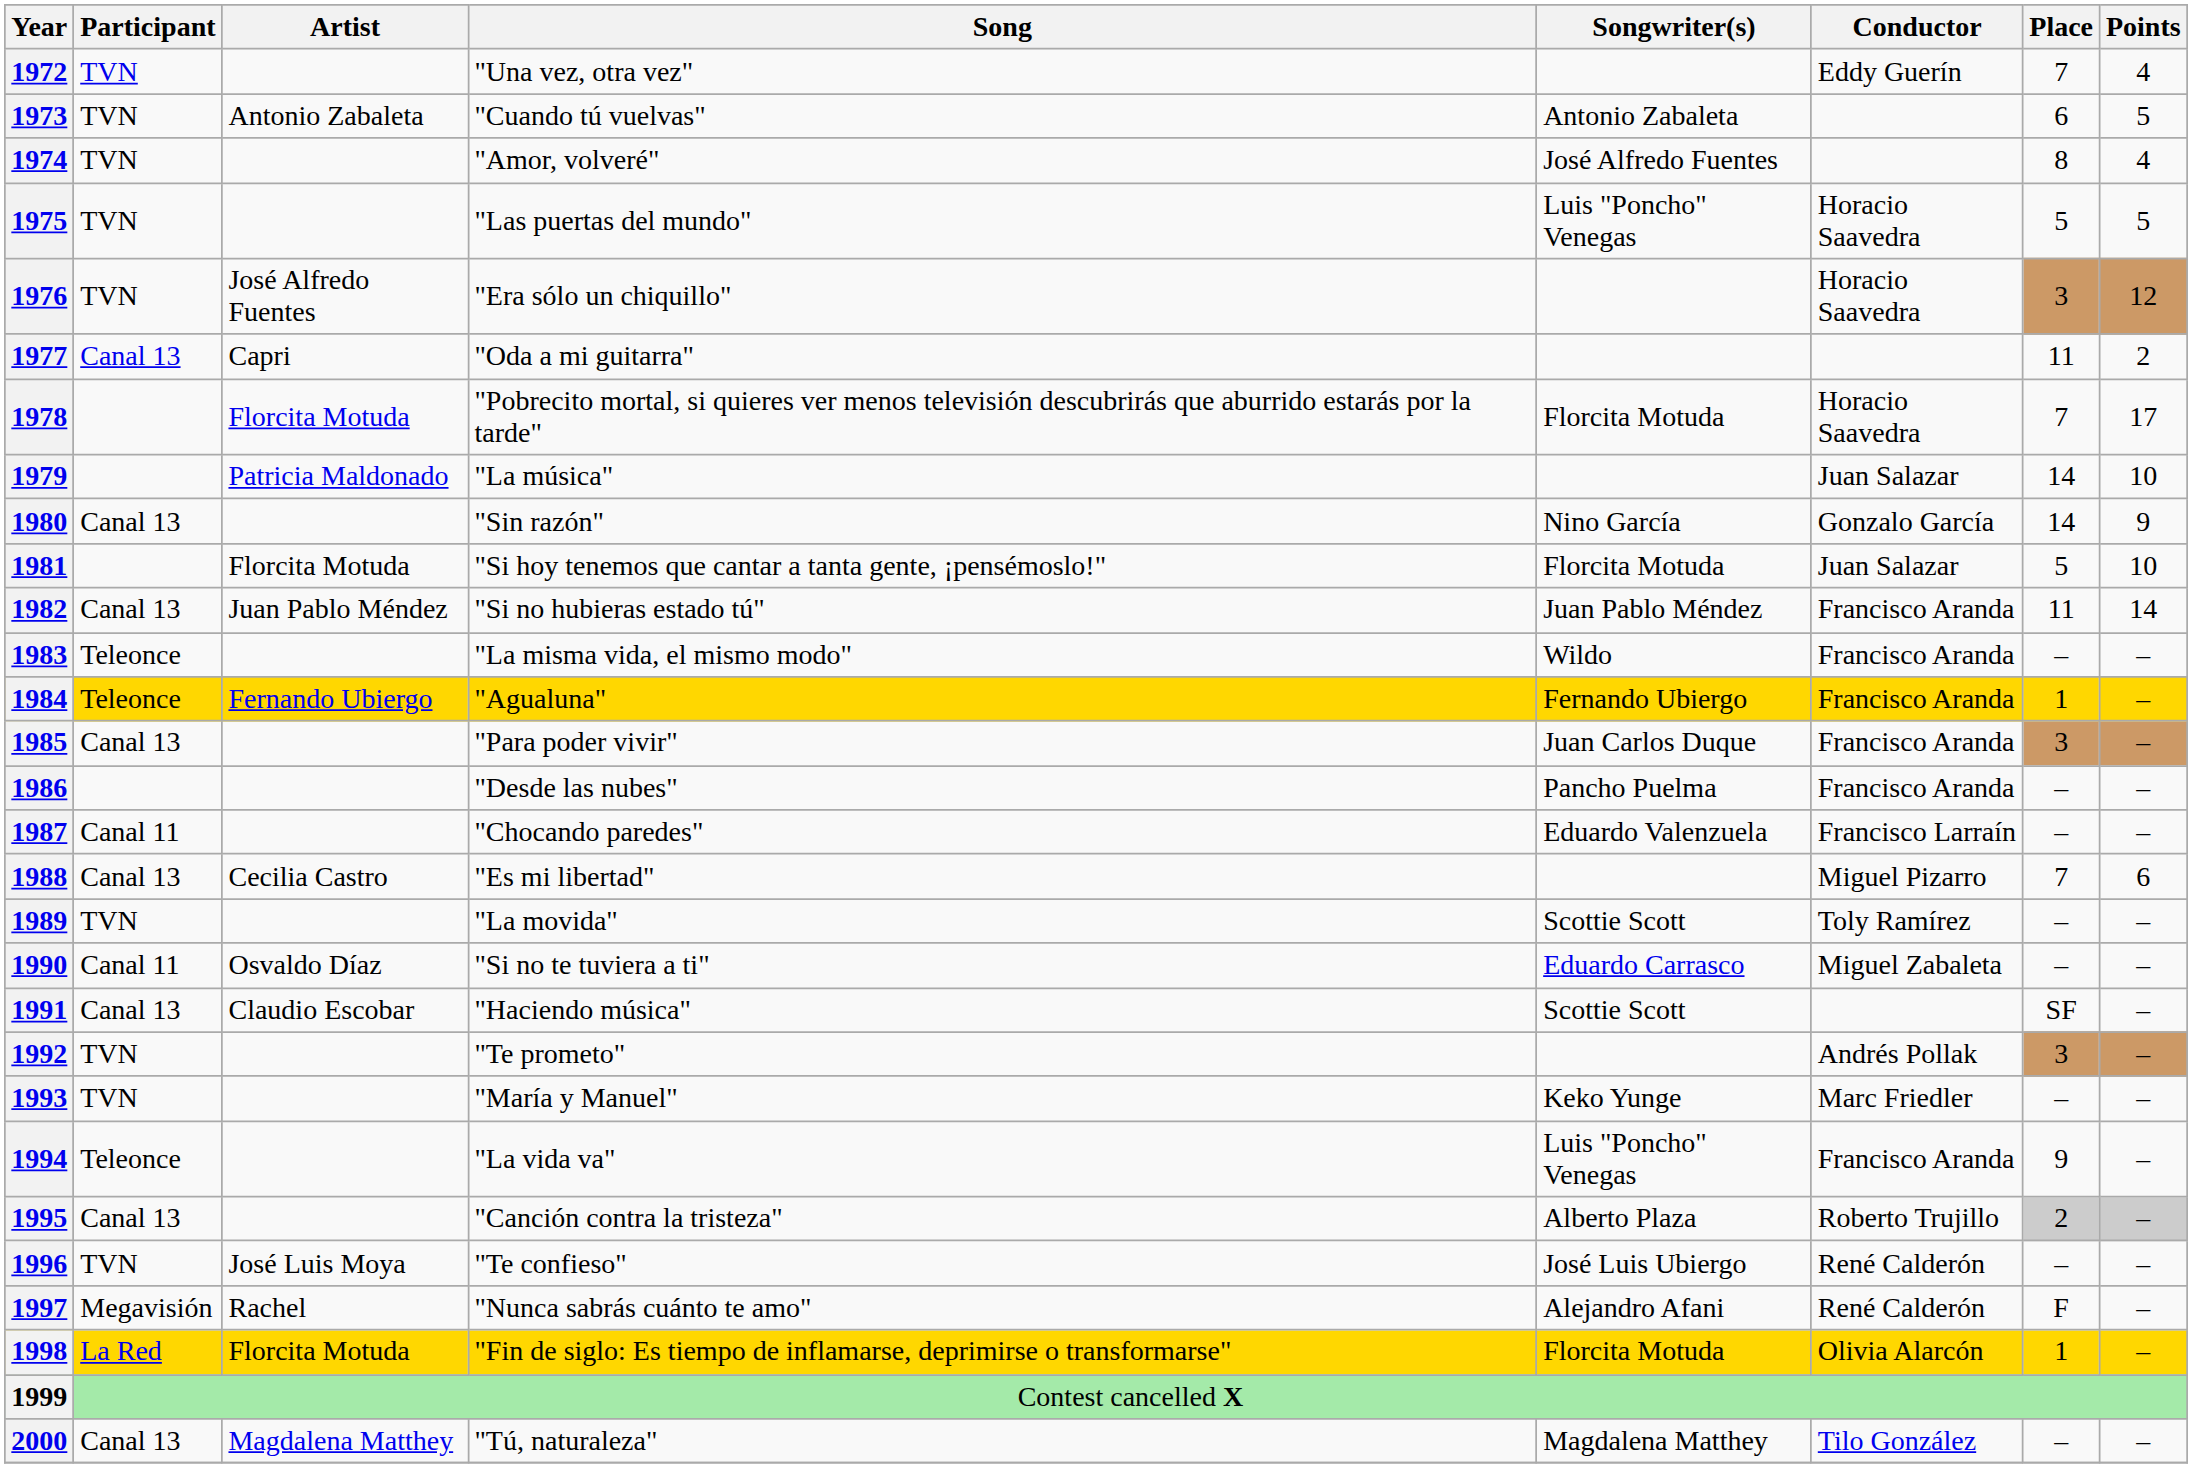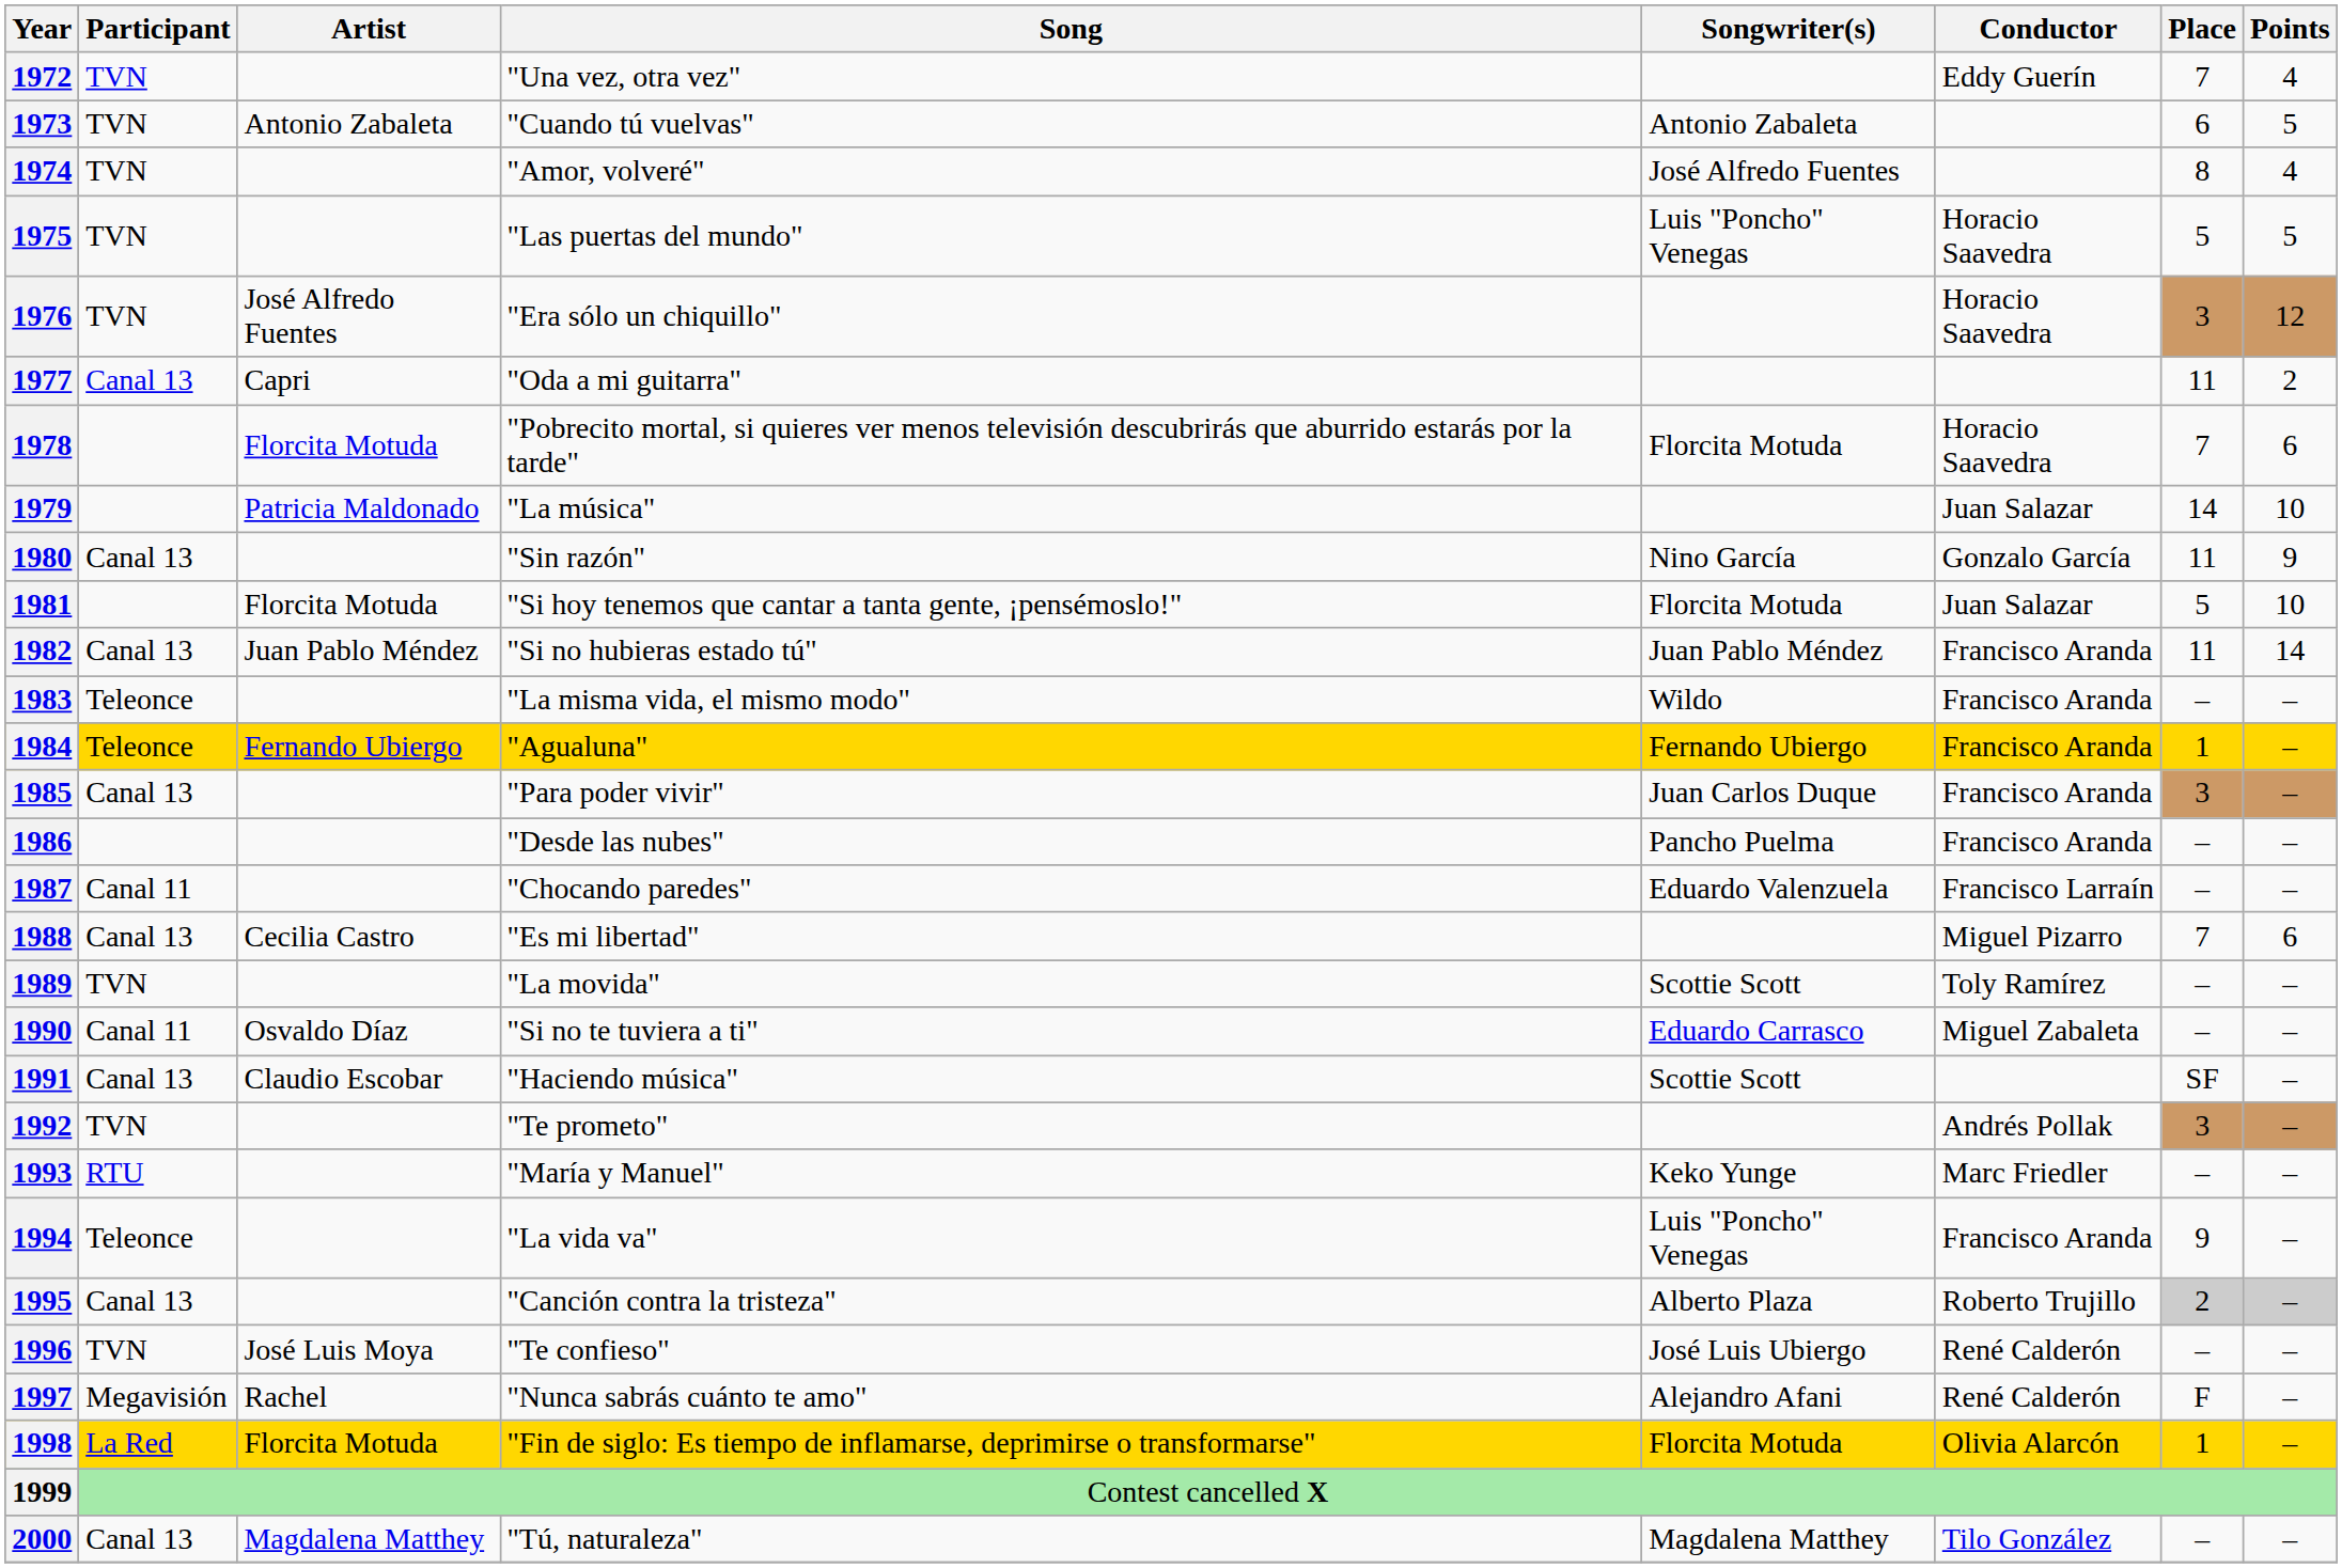1978 | Points: 17 -> 6
1980 | Place: 14 -> 11
1993 | Participant: TVN -> RTU
